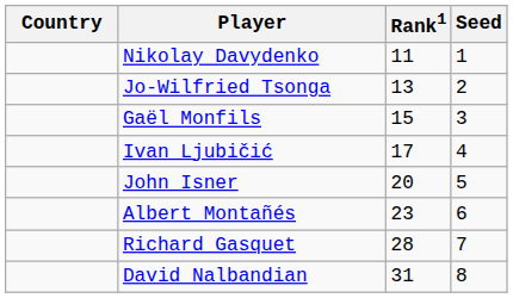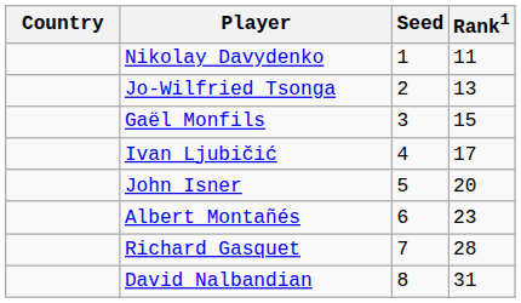columns swapped: Rank1 <-> Seed
